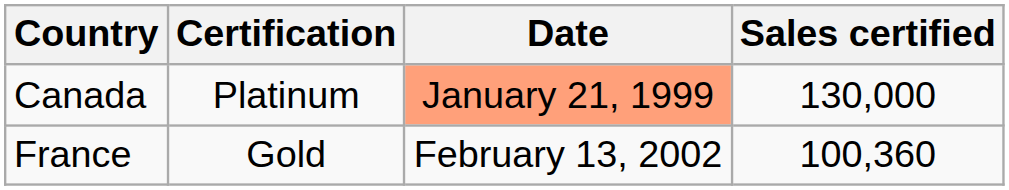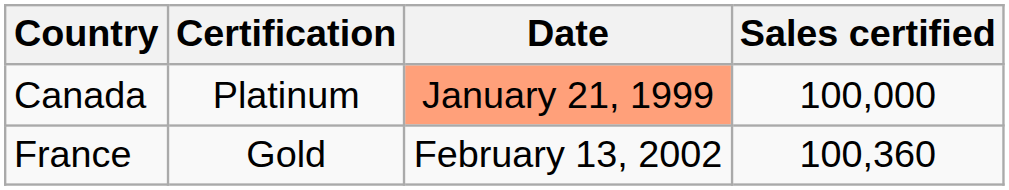Canada | Sales certified: 130,000 -> 100,000
